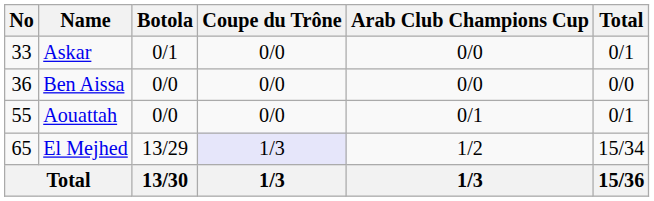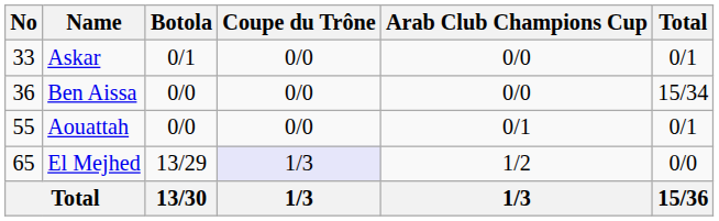Ben Aissa | Total: 0/0 -> 15/34
El Mejhed | Total: 15/34 -> 0/0
